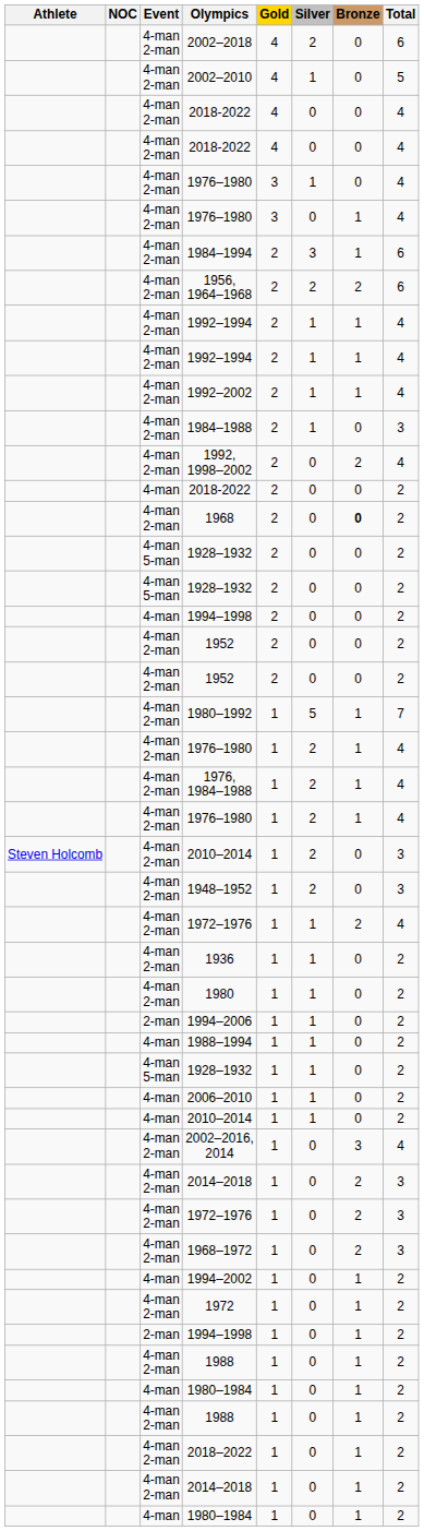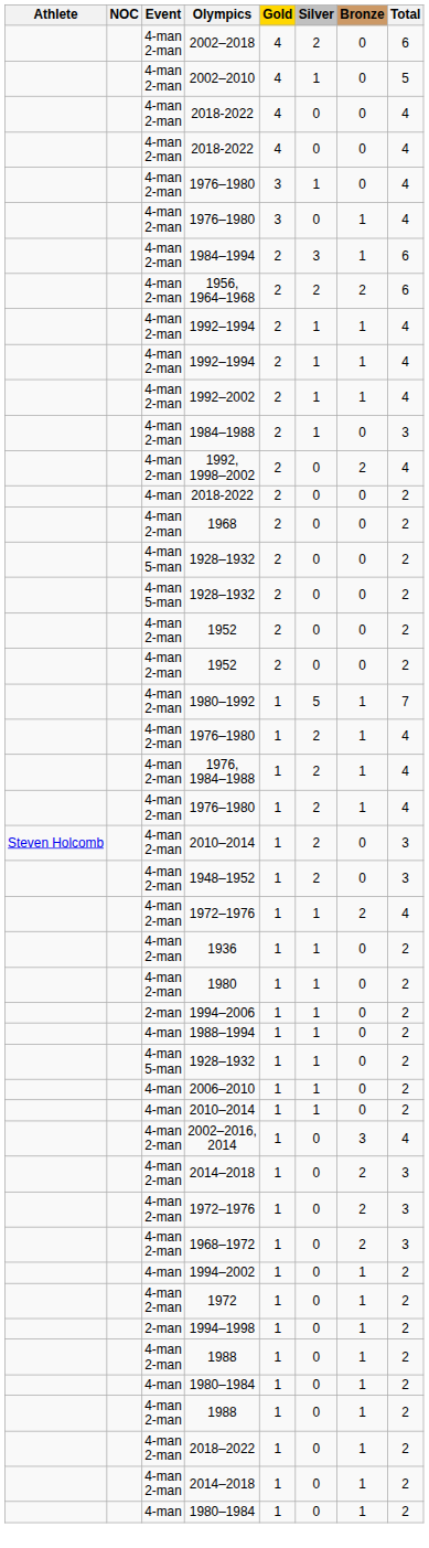1968 | Bronze: bold -> normal
- row: 4-man | 1994–1998 | 2 | 0 | 0 | 2
